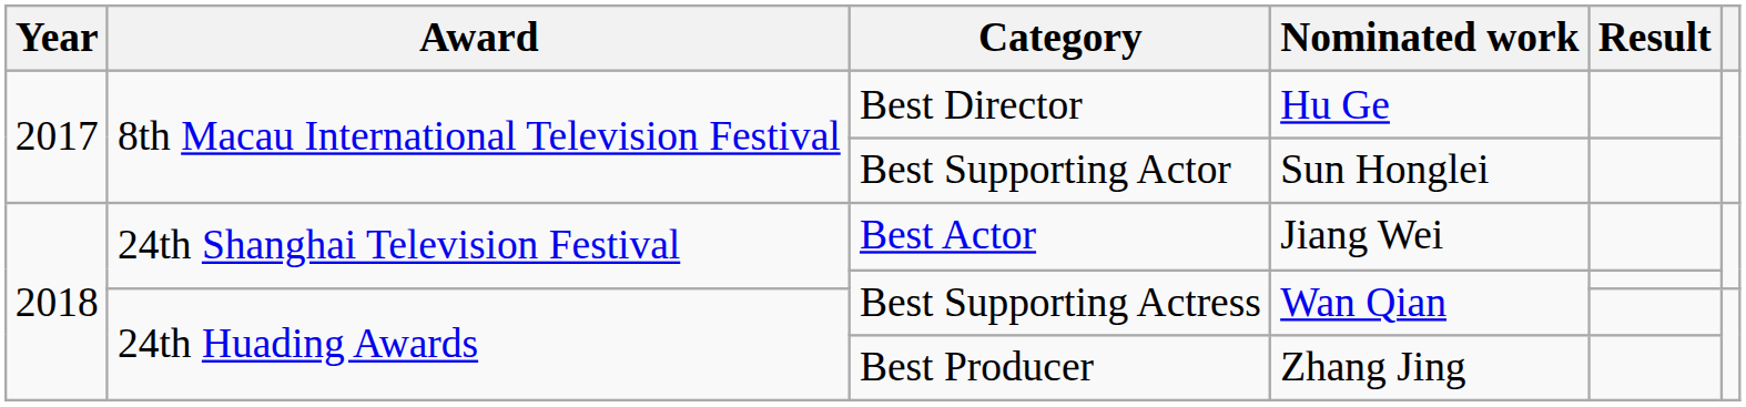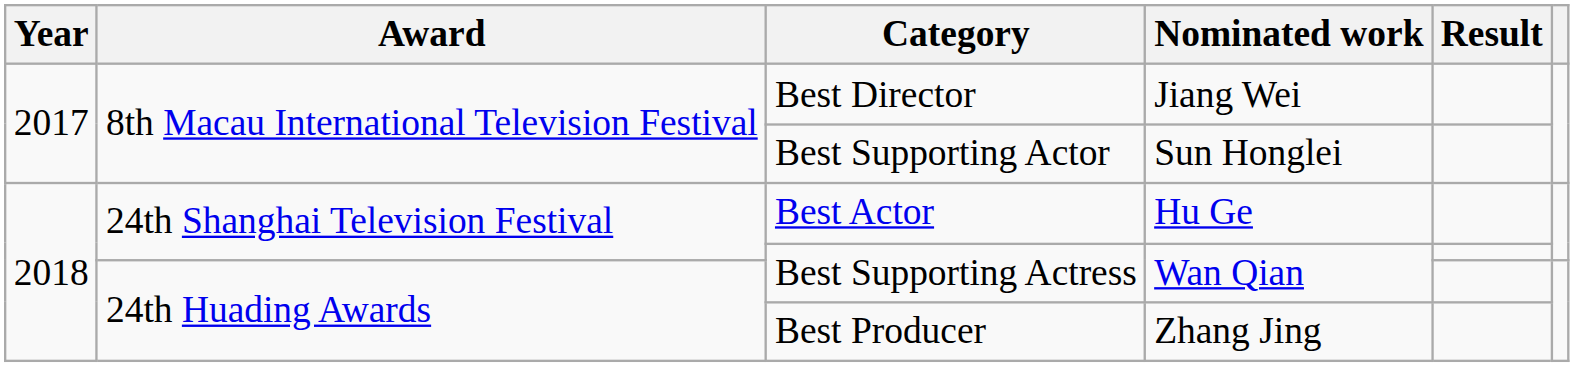Best Director | Nominated work: Hu Ge -> Jiang Wei
Best Actor | Nominated work: Jiang Wei -> Hu Ge
